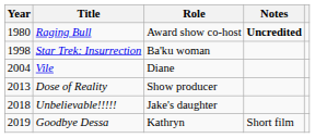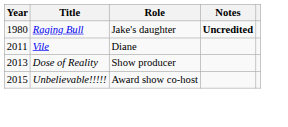Raging Bull | Role: Award show co-host -> Jake's daughter
- row: 1998 | Star Trek: Insurrection | Ba'ku woman
Vile | Year: 2004 -> 2011
Unbelievable!!!!! | Year: 2018 -> 2015
Unbelievable!!!!! | Role: Jake's daughter -> Award show co-host
- row: 2019 | Goodbye Dessa | Kathryn | Short film
